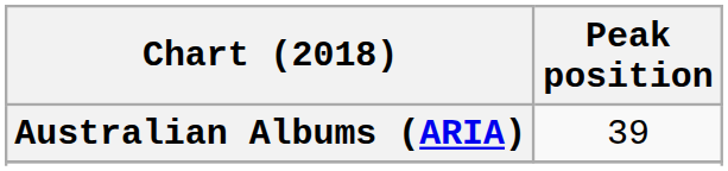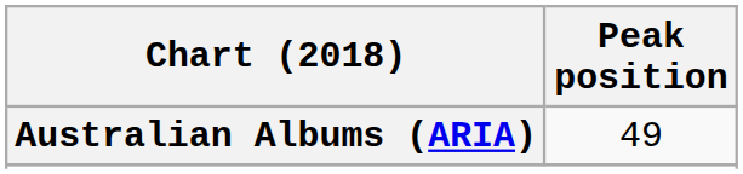Australian Albums (ARIA) | Peak position: 39 -> 49
